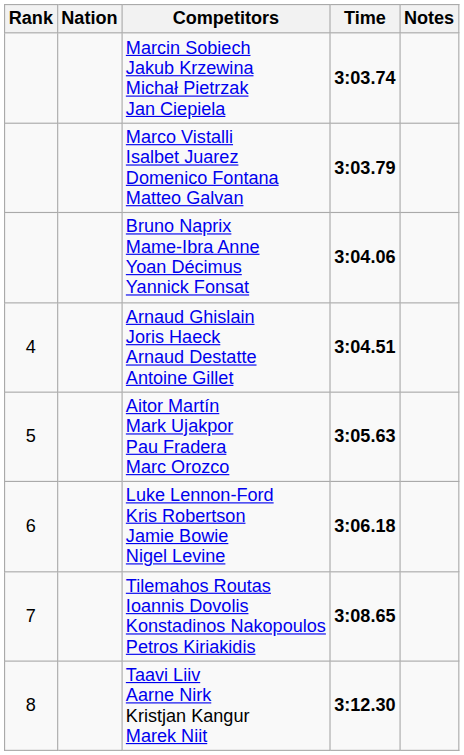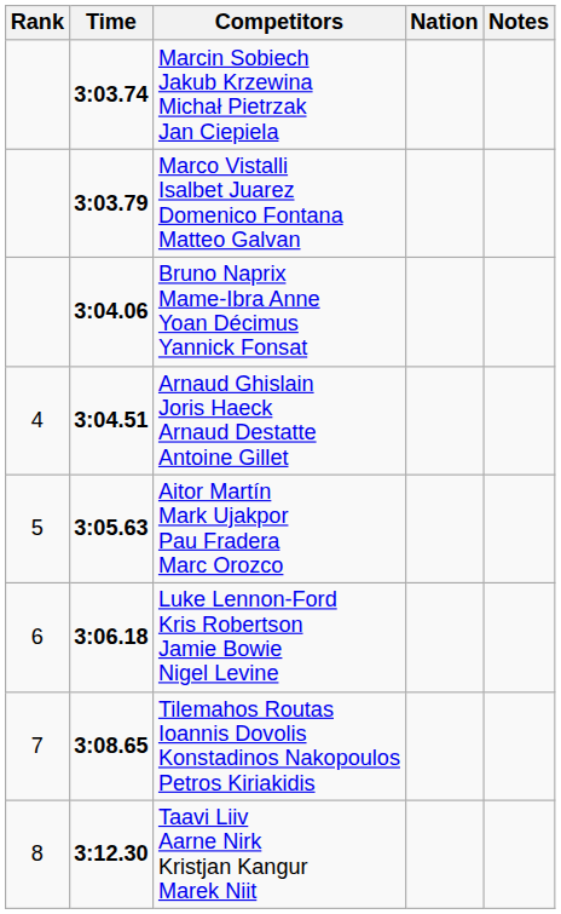columns swapped: Nation <-> Time
